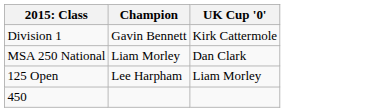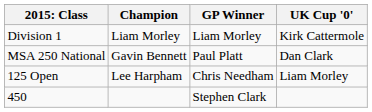+ column: GP Winner | Liam Morley | Paul Platt | Chris Needham | Stephen Clark
Division 1 | Champion: Gavin Bennett -> Liam Morley
MSA 250 National | Champion: Liam Morley -> Gavin Bennett
